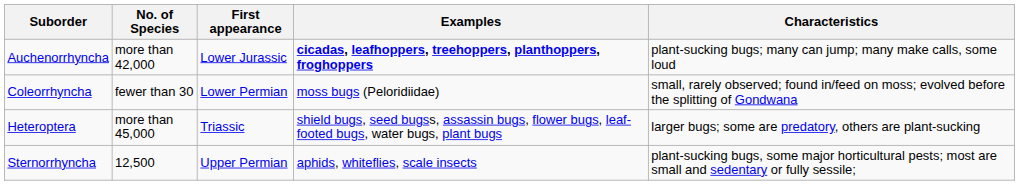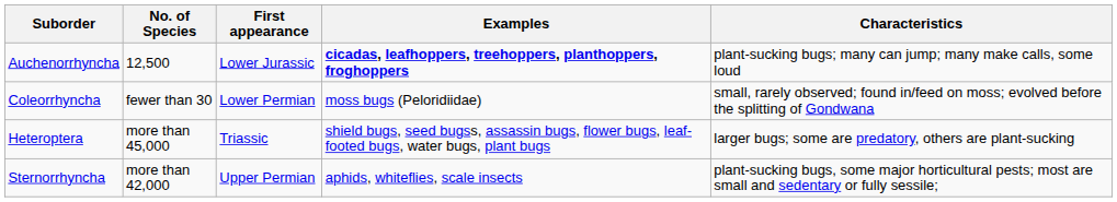Auchenorrhyncha | No. of Species: more than 42,000 -> 12,500
Sternorrhyncha | No. of Species: 12,500 -> more than 42,000
